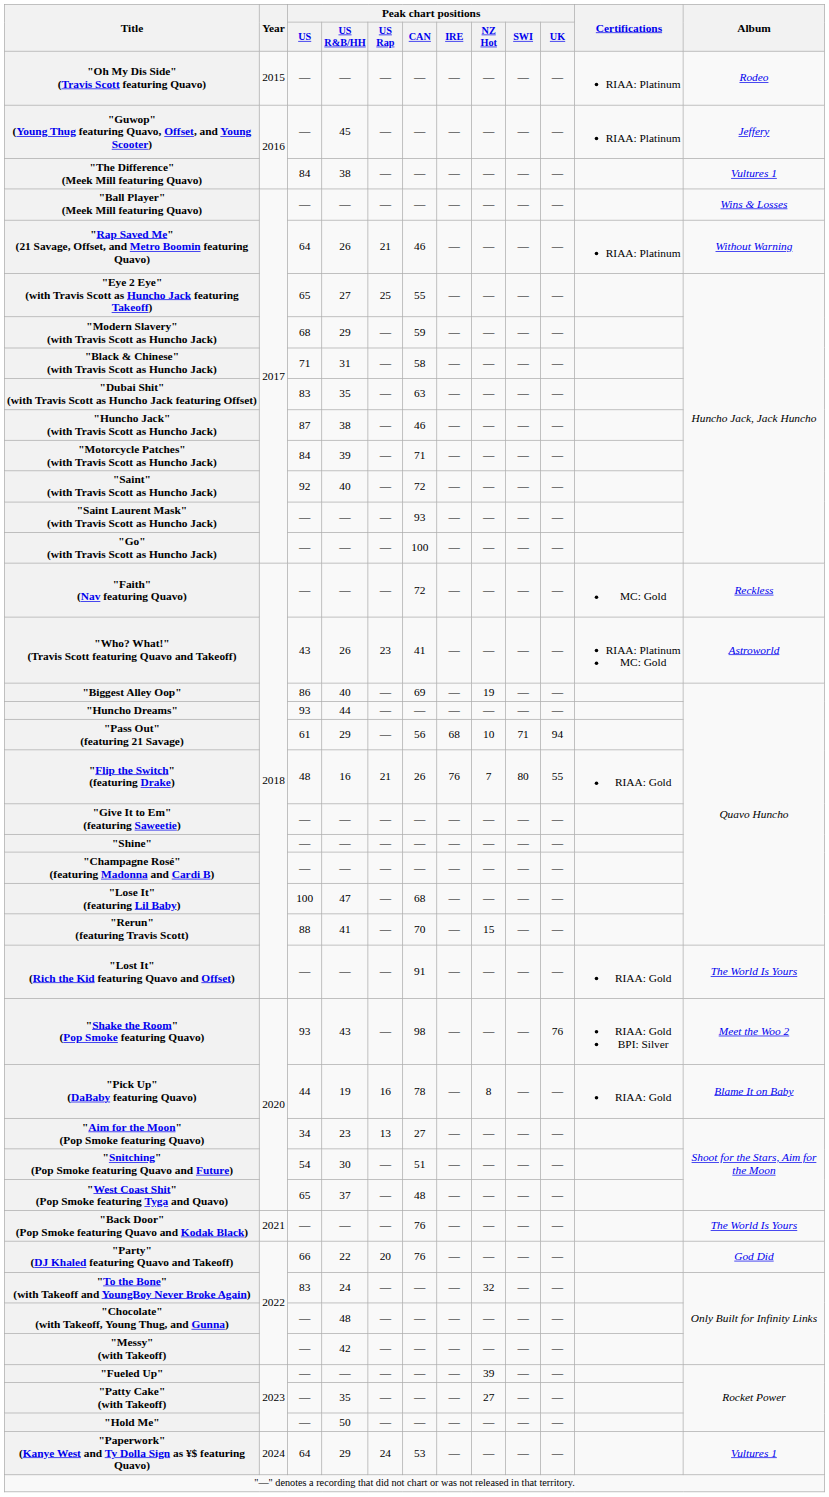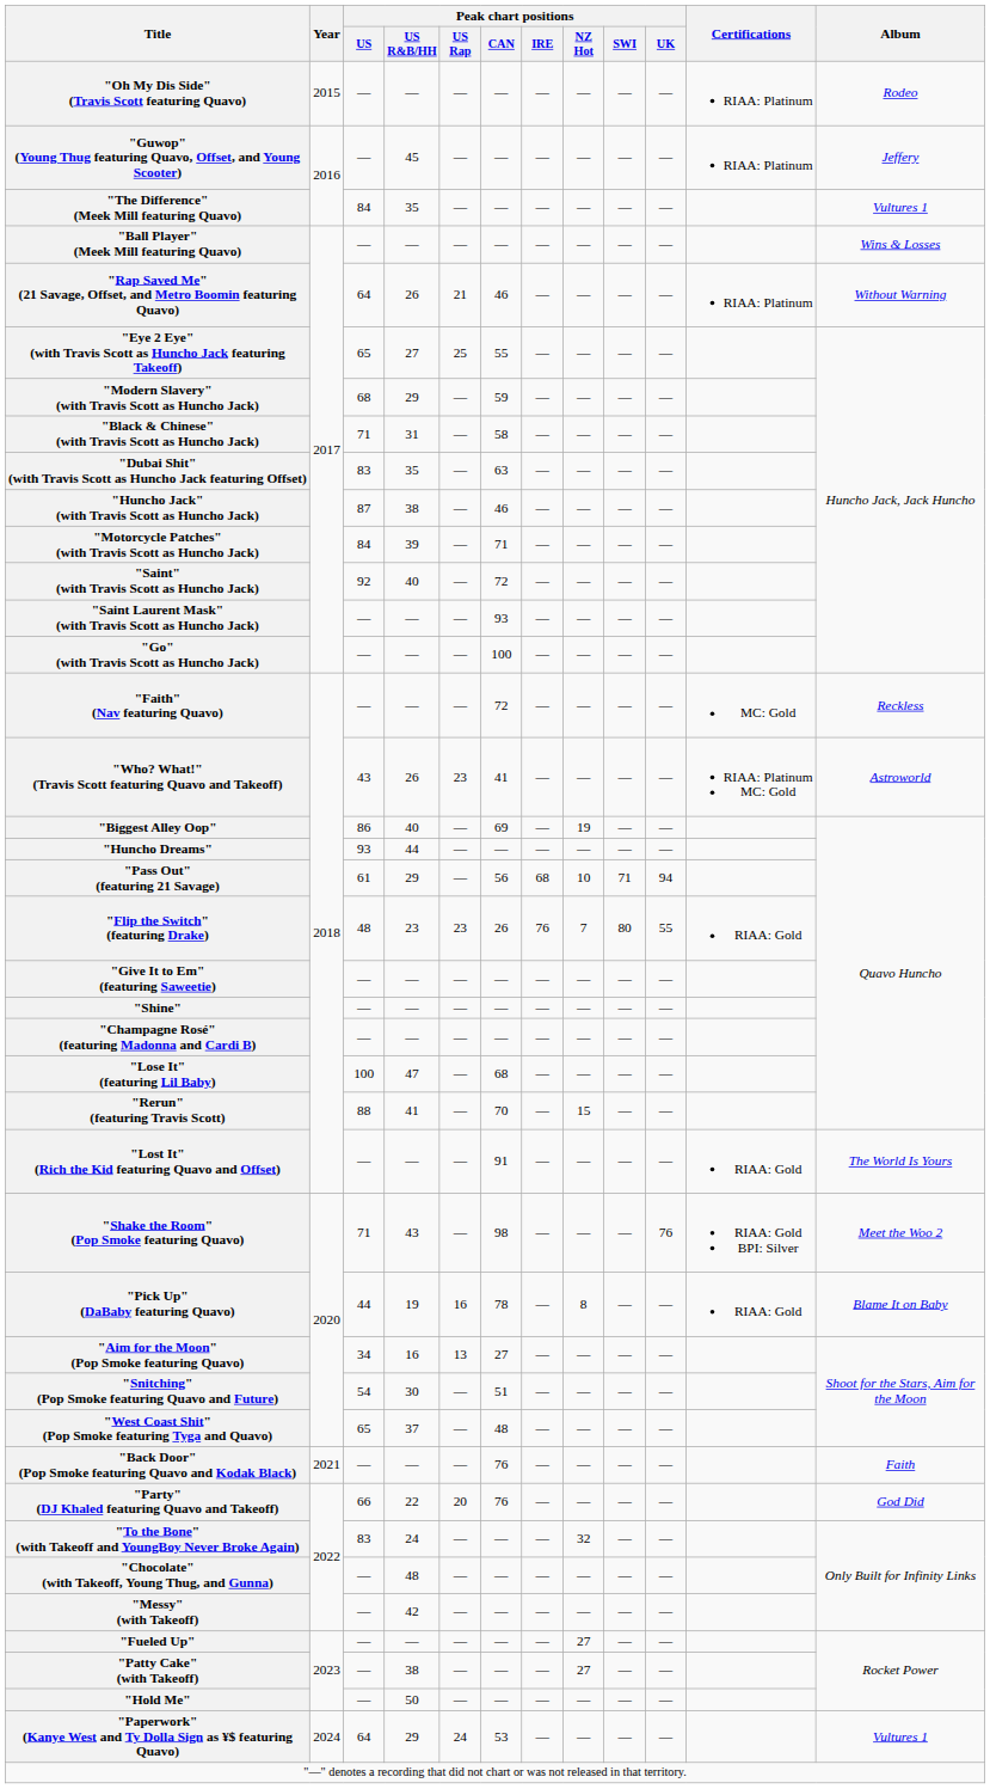"The Difference" (Meek Mill featuring Quavo) | Peak chart positions / US R&B/HH: 38 -> 35
"Flip the Switch" (featuring Drake) | Peak chart positions / US R&B/HH: 16 -> 23
"Flip the Switch" (featuring Drake) | Peak chart positions / US Rap: 21 -> 23
"Shake the Room" (Pop Smoke featuring Quavo) | Peak chart positions / US: 93 -> 71
"Aim for the Moon" (Pop Smoke featuring Quavo) | Peak chart positions / US R&B/HH: 23 -> 16
"Back Door" (Pop Smoke featuring Quavo and Kodak Black) | Album: The World Is Yours -> Faith
"Fueled Up" | Peak chart positions / NZ Hot: 39 -> 27
"Patty Cake" (with Takeoff) | Peak chart positions / US R&B/HH: 35 -> 38
